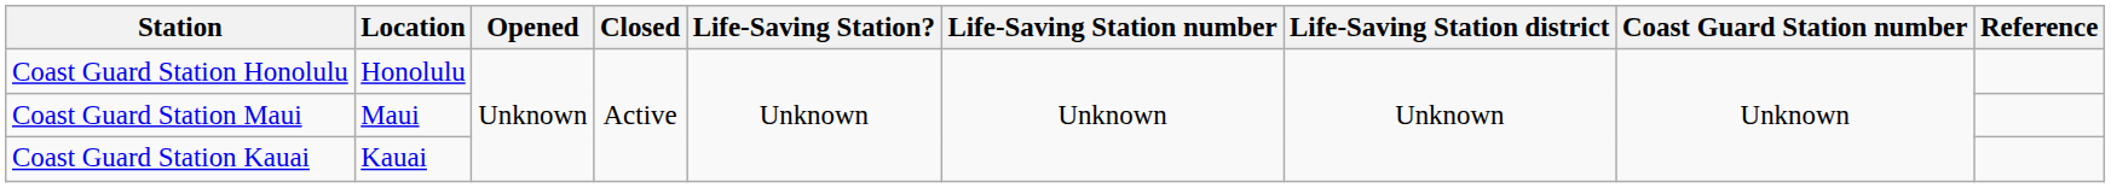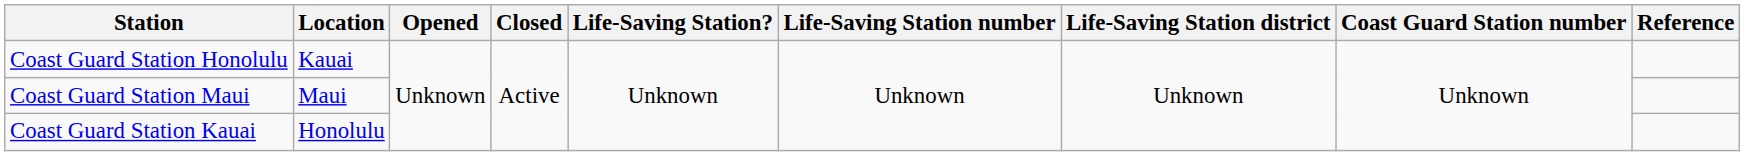Coast Guard Station Honolulu | Location: Honolulu -> Kauai
Coast Guard Station Kauai | Location: Kauai -> Honolulu
